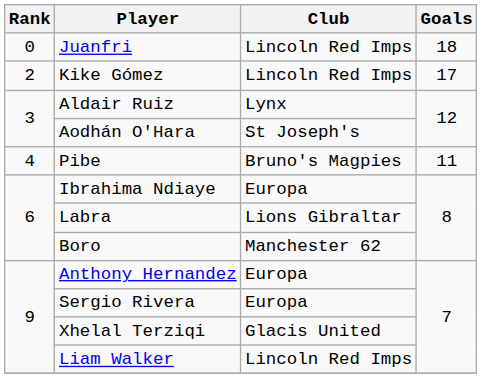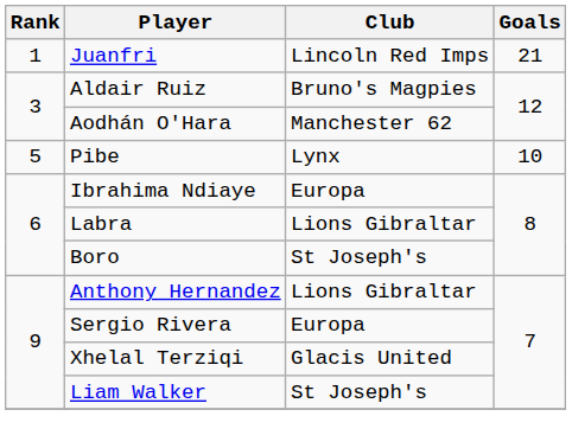Juanfri | Rank: 0 -> 1
Juanfri | Goals: 18 -> 21
- row: 2 | Kike Gómez | Lincoln Red Imps | 17
Aldair Ruiz | Club: Lynx -> Bruno's Magpies
Aodhán O'Hara | Club: St Joseph's -> Manchester 62
Pibe | Rank: 4 -> 5
Pibe | Club: Bruno's Magpies -> Lynx
Pibe | Goals: 11 -> 10
Boro | Club: Manchester 62 -> St Joseph's
Anthony Hernandez | Club: Europa -> Lions Gibraltar
Liam Walker | Club: Lincoln Red Imps -> St Joseph's
